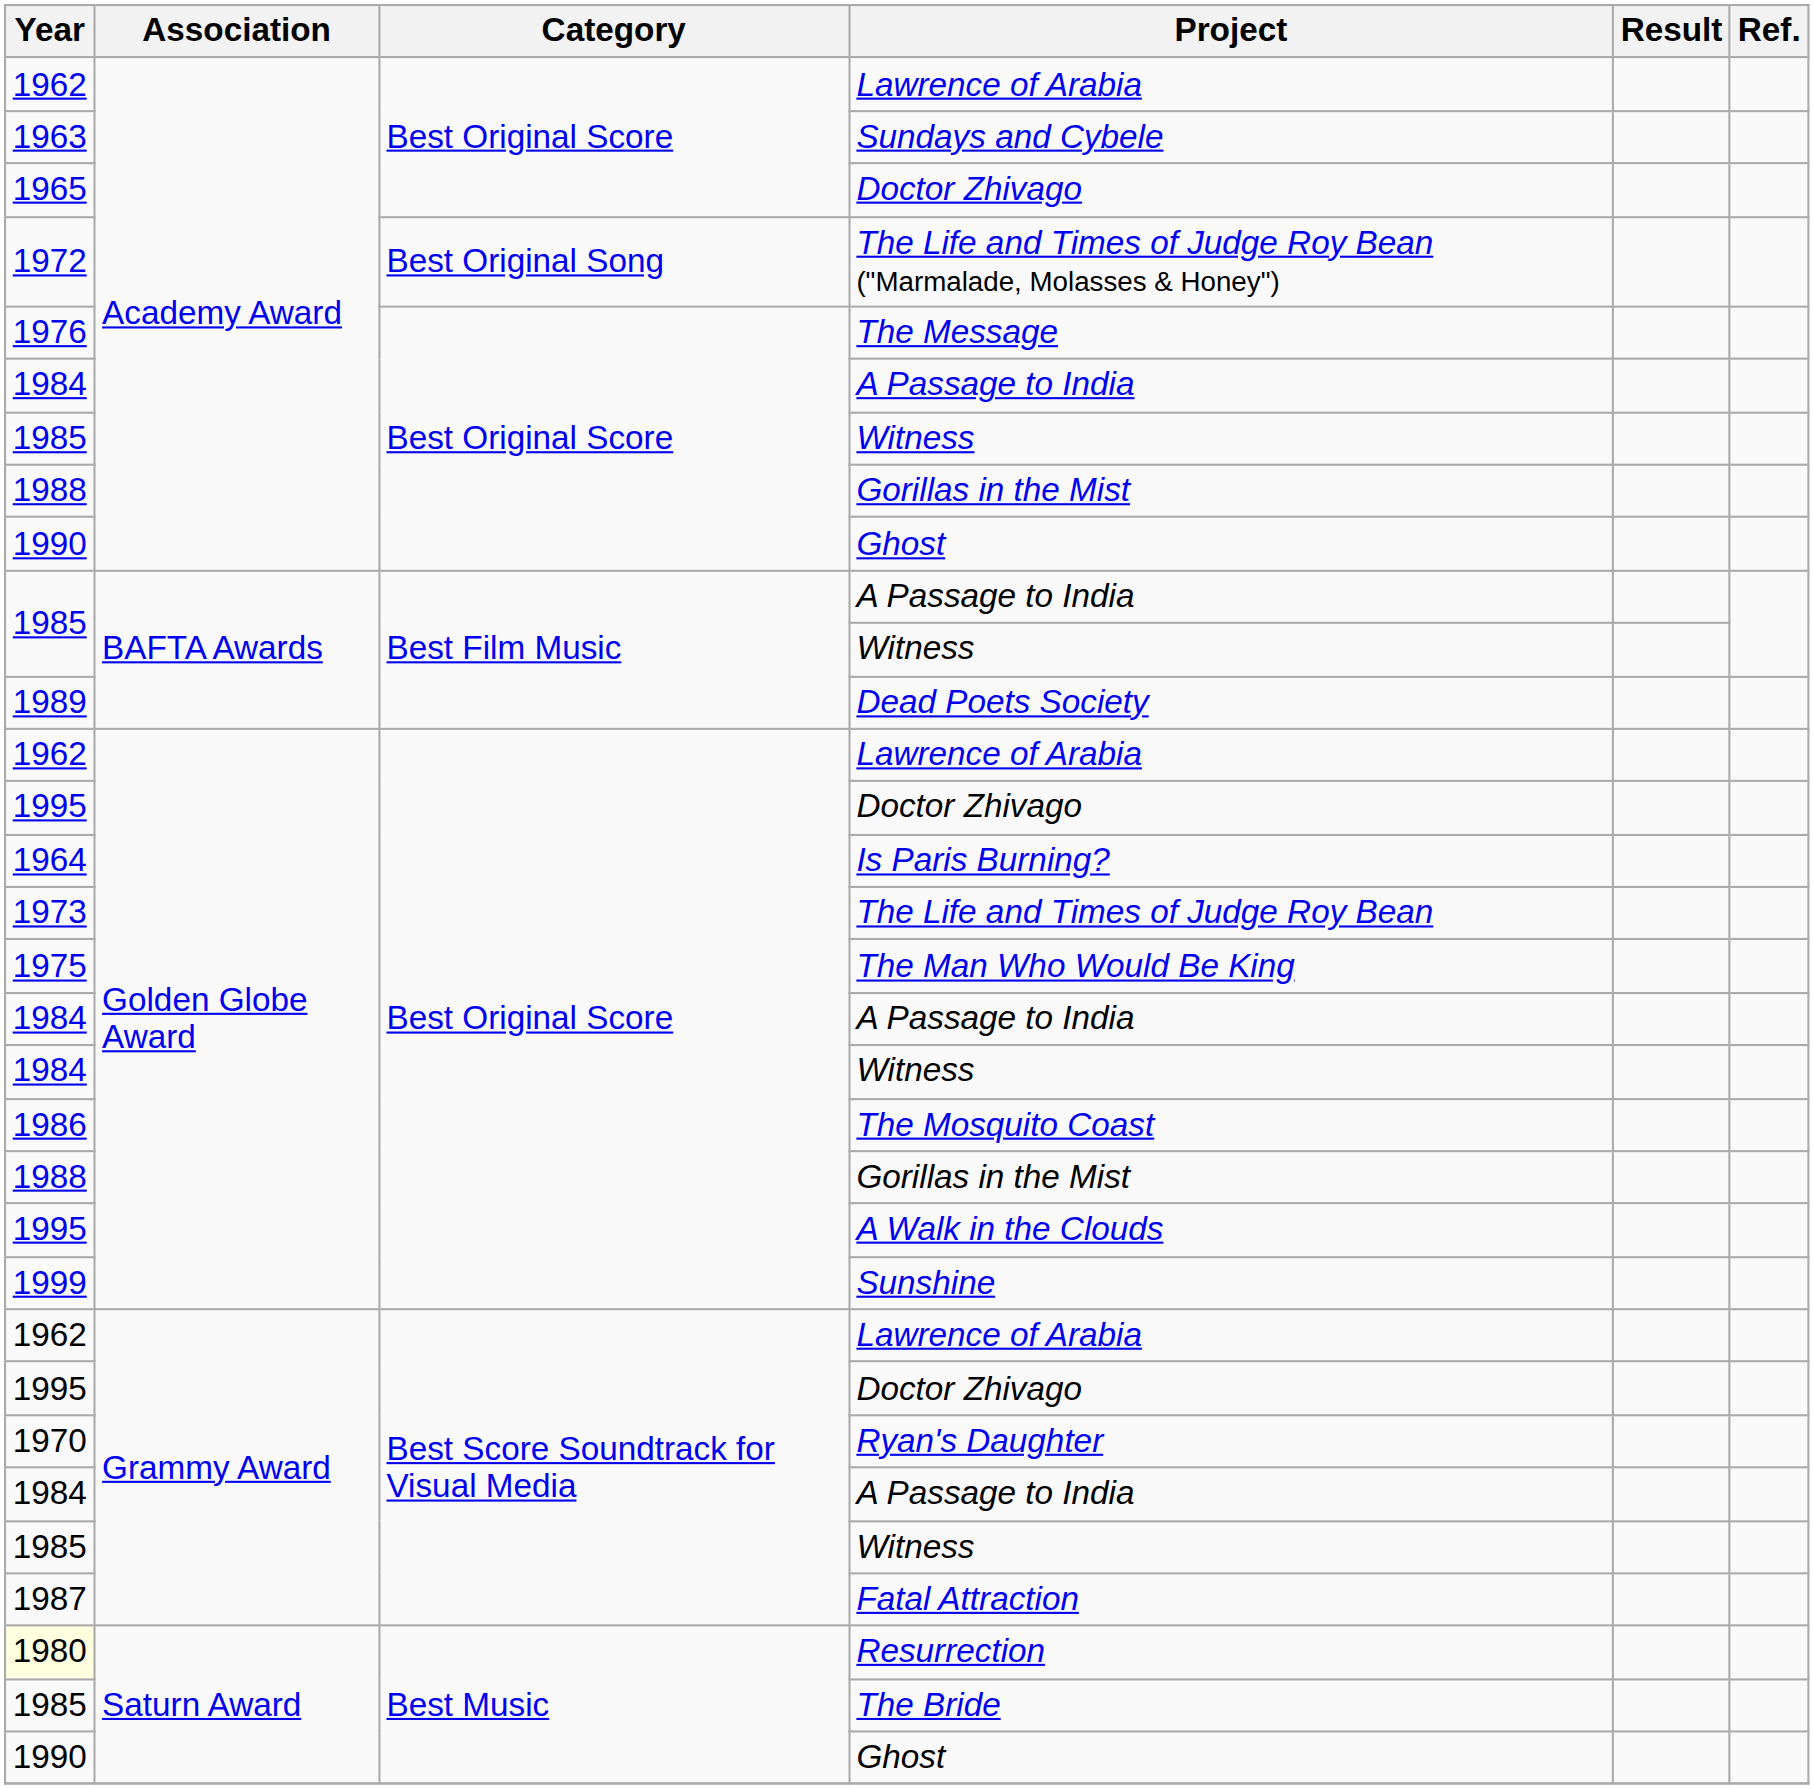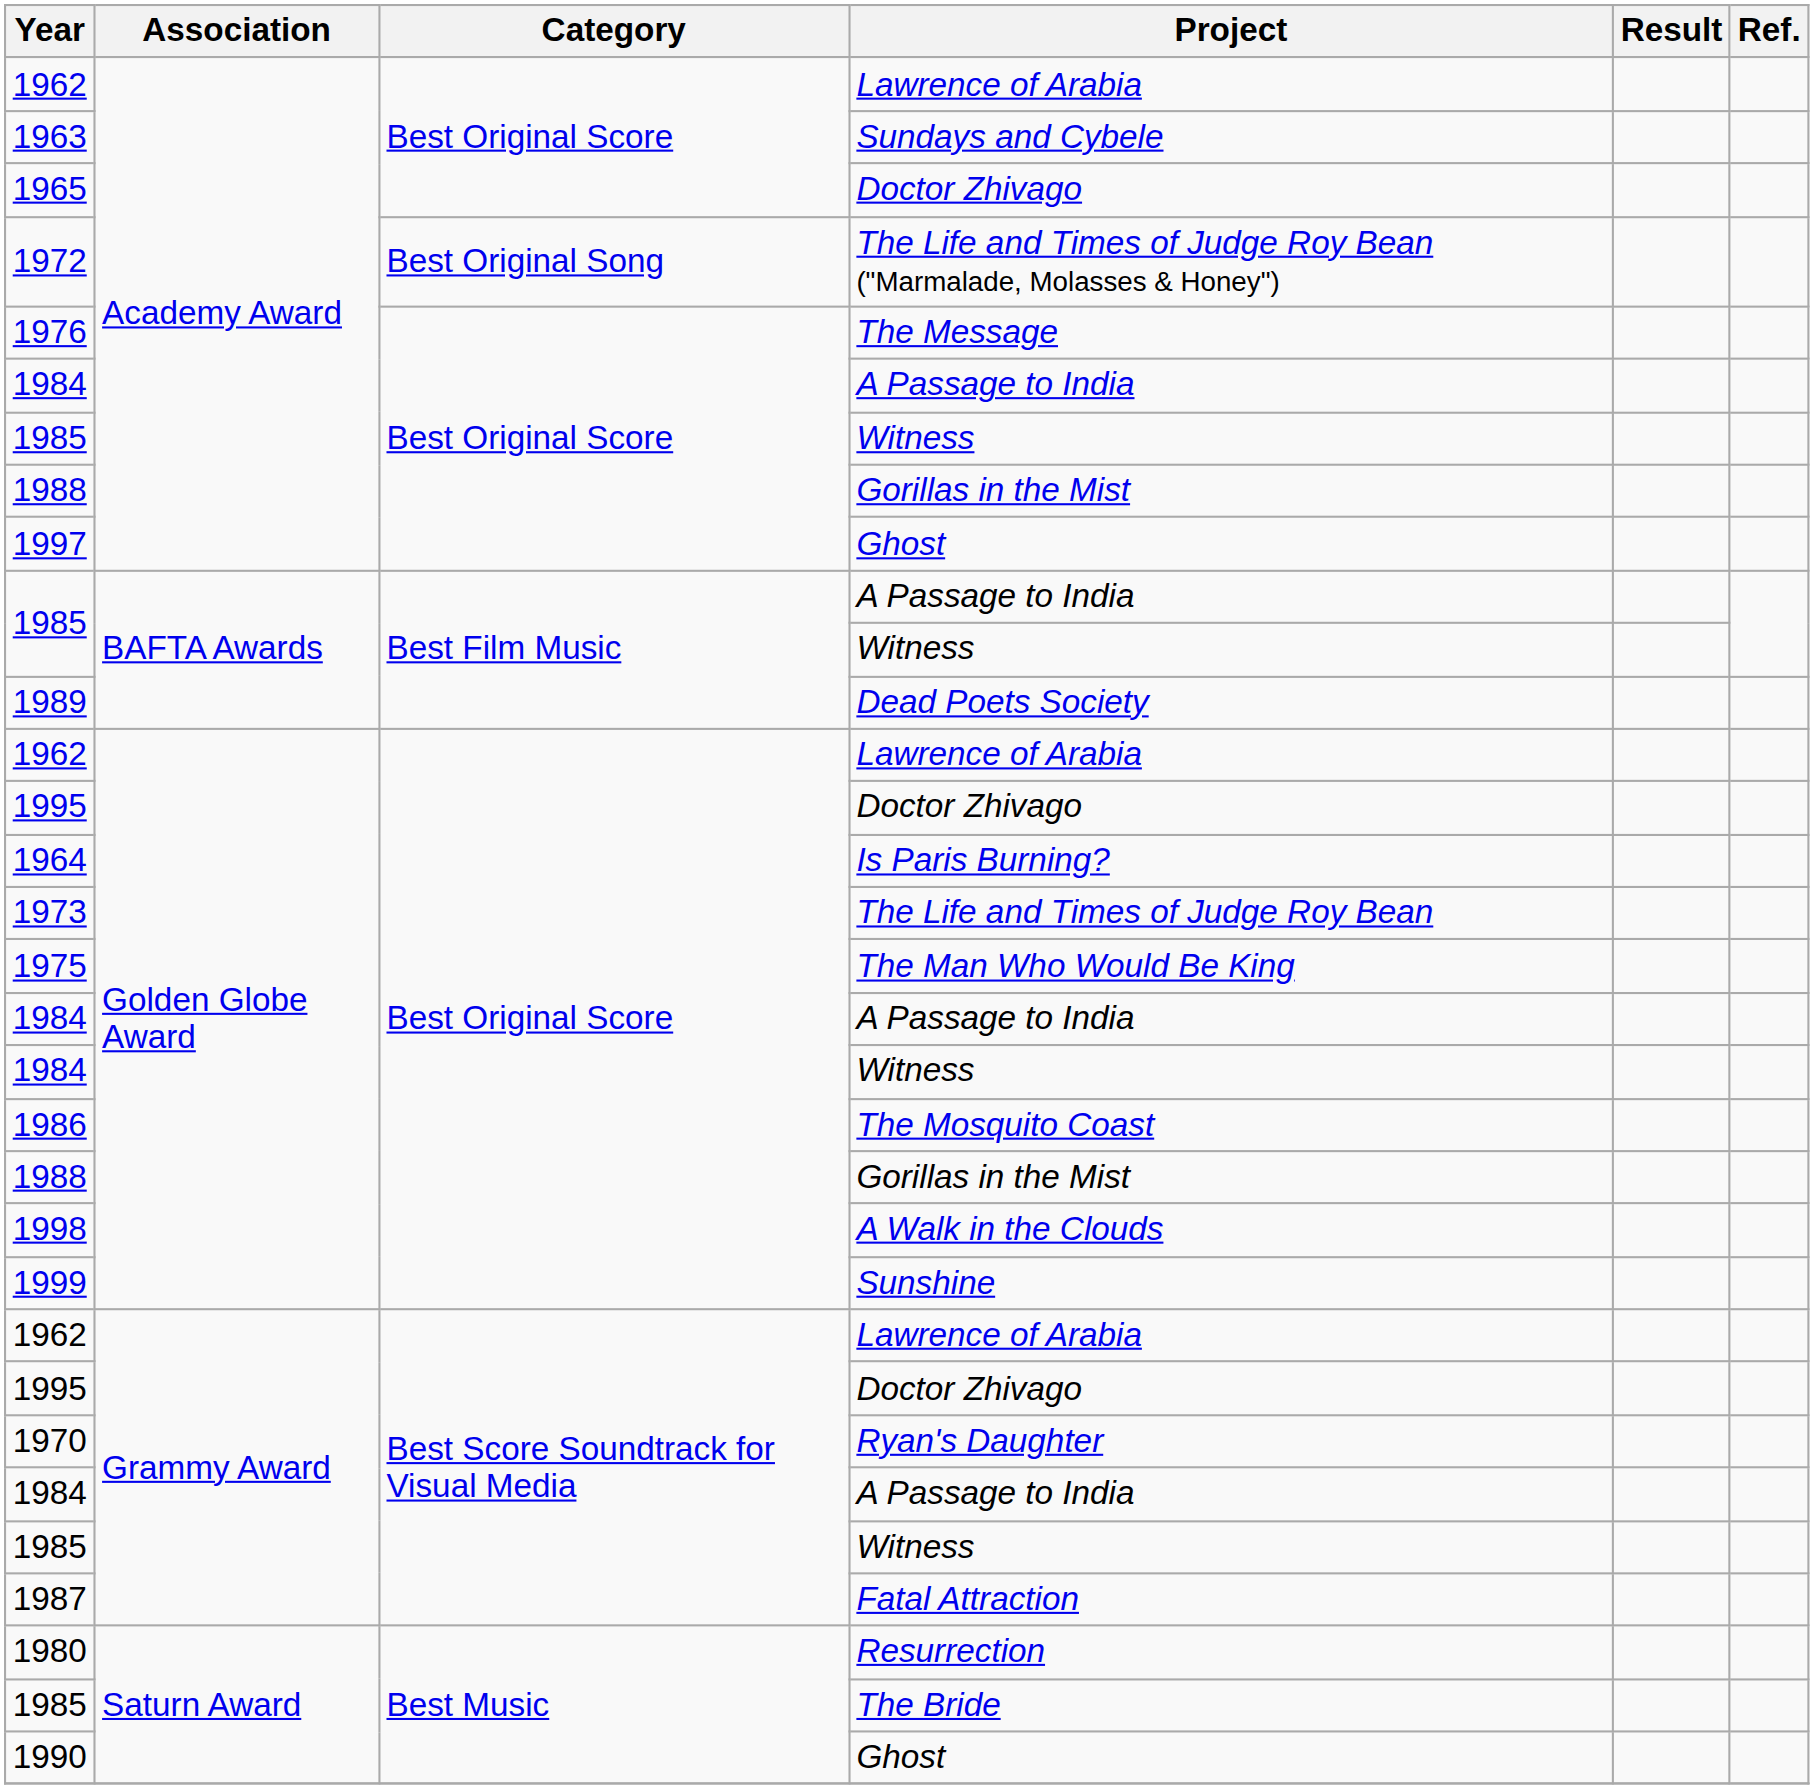Academy Award / Ghost | Year: 1990 -> 1997
A Walk in the Clouds | Year: 1995 -> 1998
Resurrection | Year: lightyellow background -> no background
